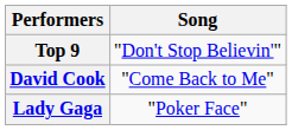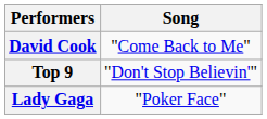rows swapped: Top 9 <-> David Cook
